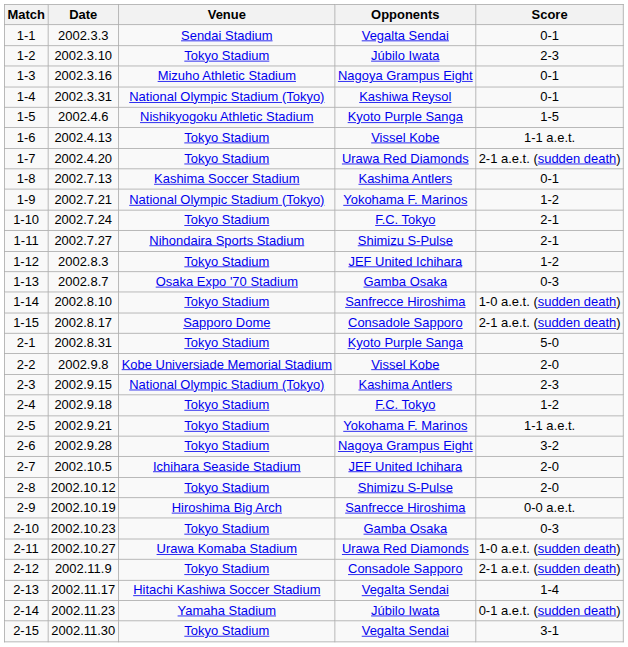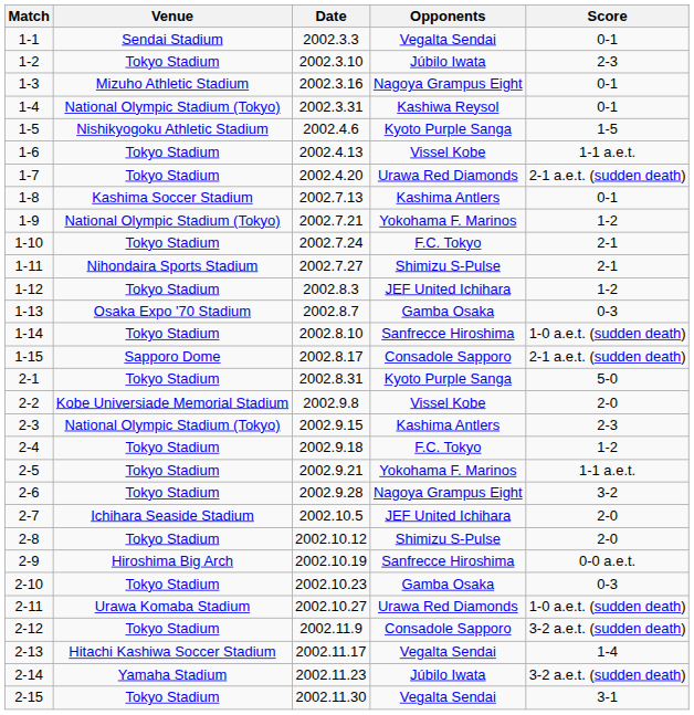columns swapped: Date <-> Venue
2-12 | Score: 2-1 a.e.t. (sudden death) -> 3-2 a.e.t. (sudden death)
2-14 | Score: 0-1 a.e.t. (sudden death) -> 3-2 a.e.t. (sudden death)
